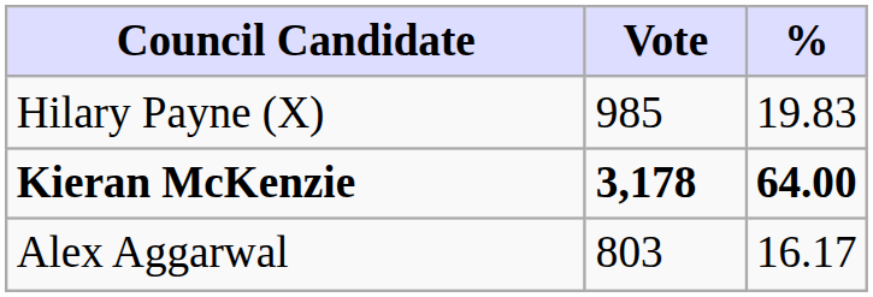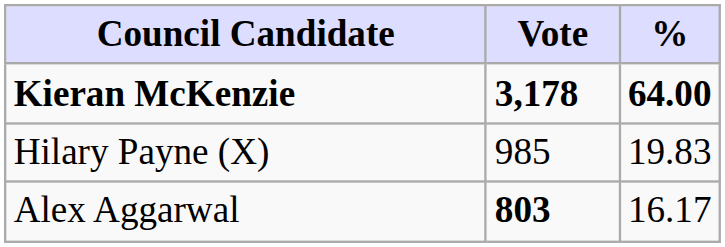rows swapped: Kieran McKenzie <-> Hilary Payne (X)
Alex Aggarwal | Vote: normal -> bold
